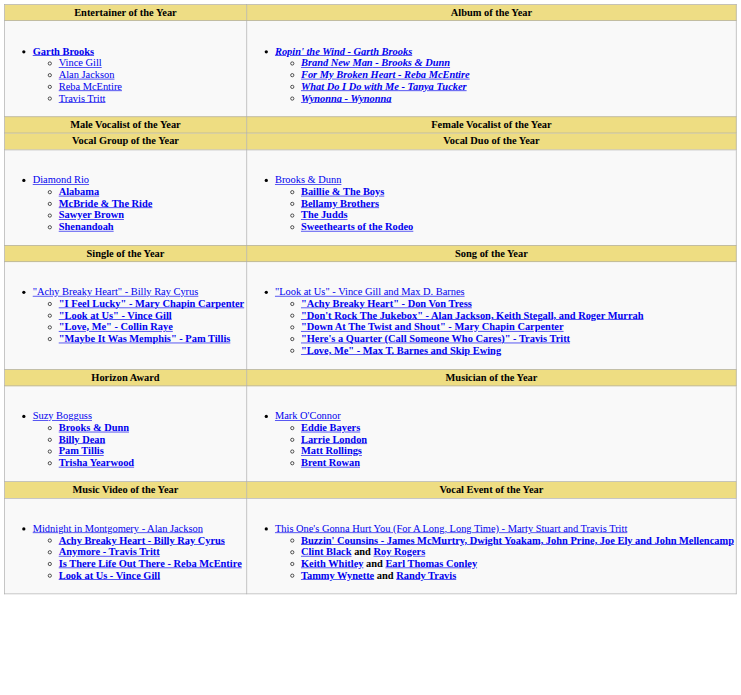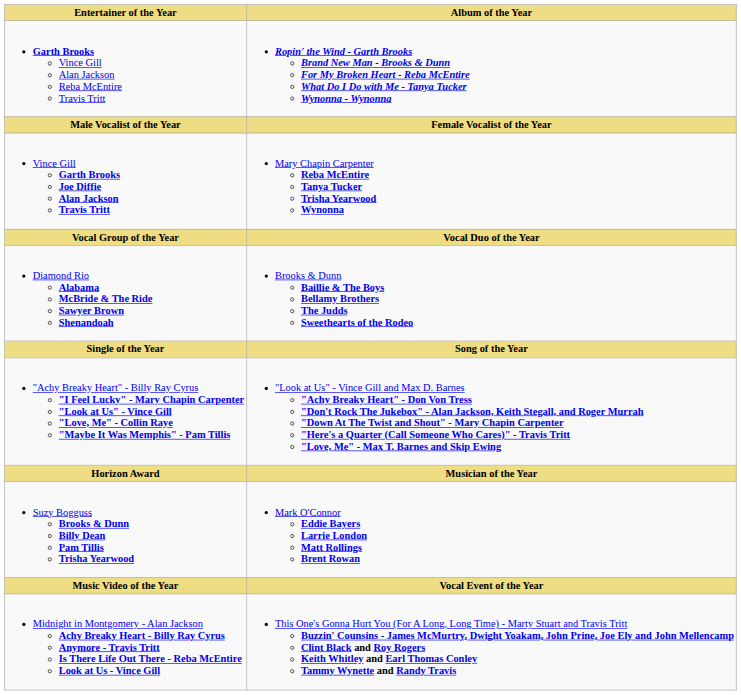+ row: Vince Gill Garth Brooks Joe Diffie Alan Jackson Travis Tritt | Mary Chapin Carpenter Reba McEntire Tanya Tucker Trisha Yearwood Wynonna
